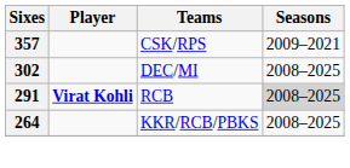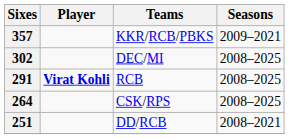357 | Teams: CSK/RPS -> KKR/RCB/PBKS
291 | Seasons: lightgrey background -> no background
264 | Teams: KKR/RCB/PBKS -> CSK/RPS
+ row: 251 | DD/RCB | 2008–2021
